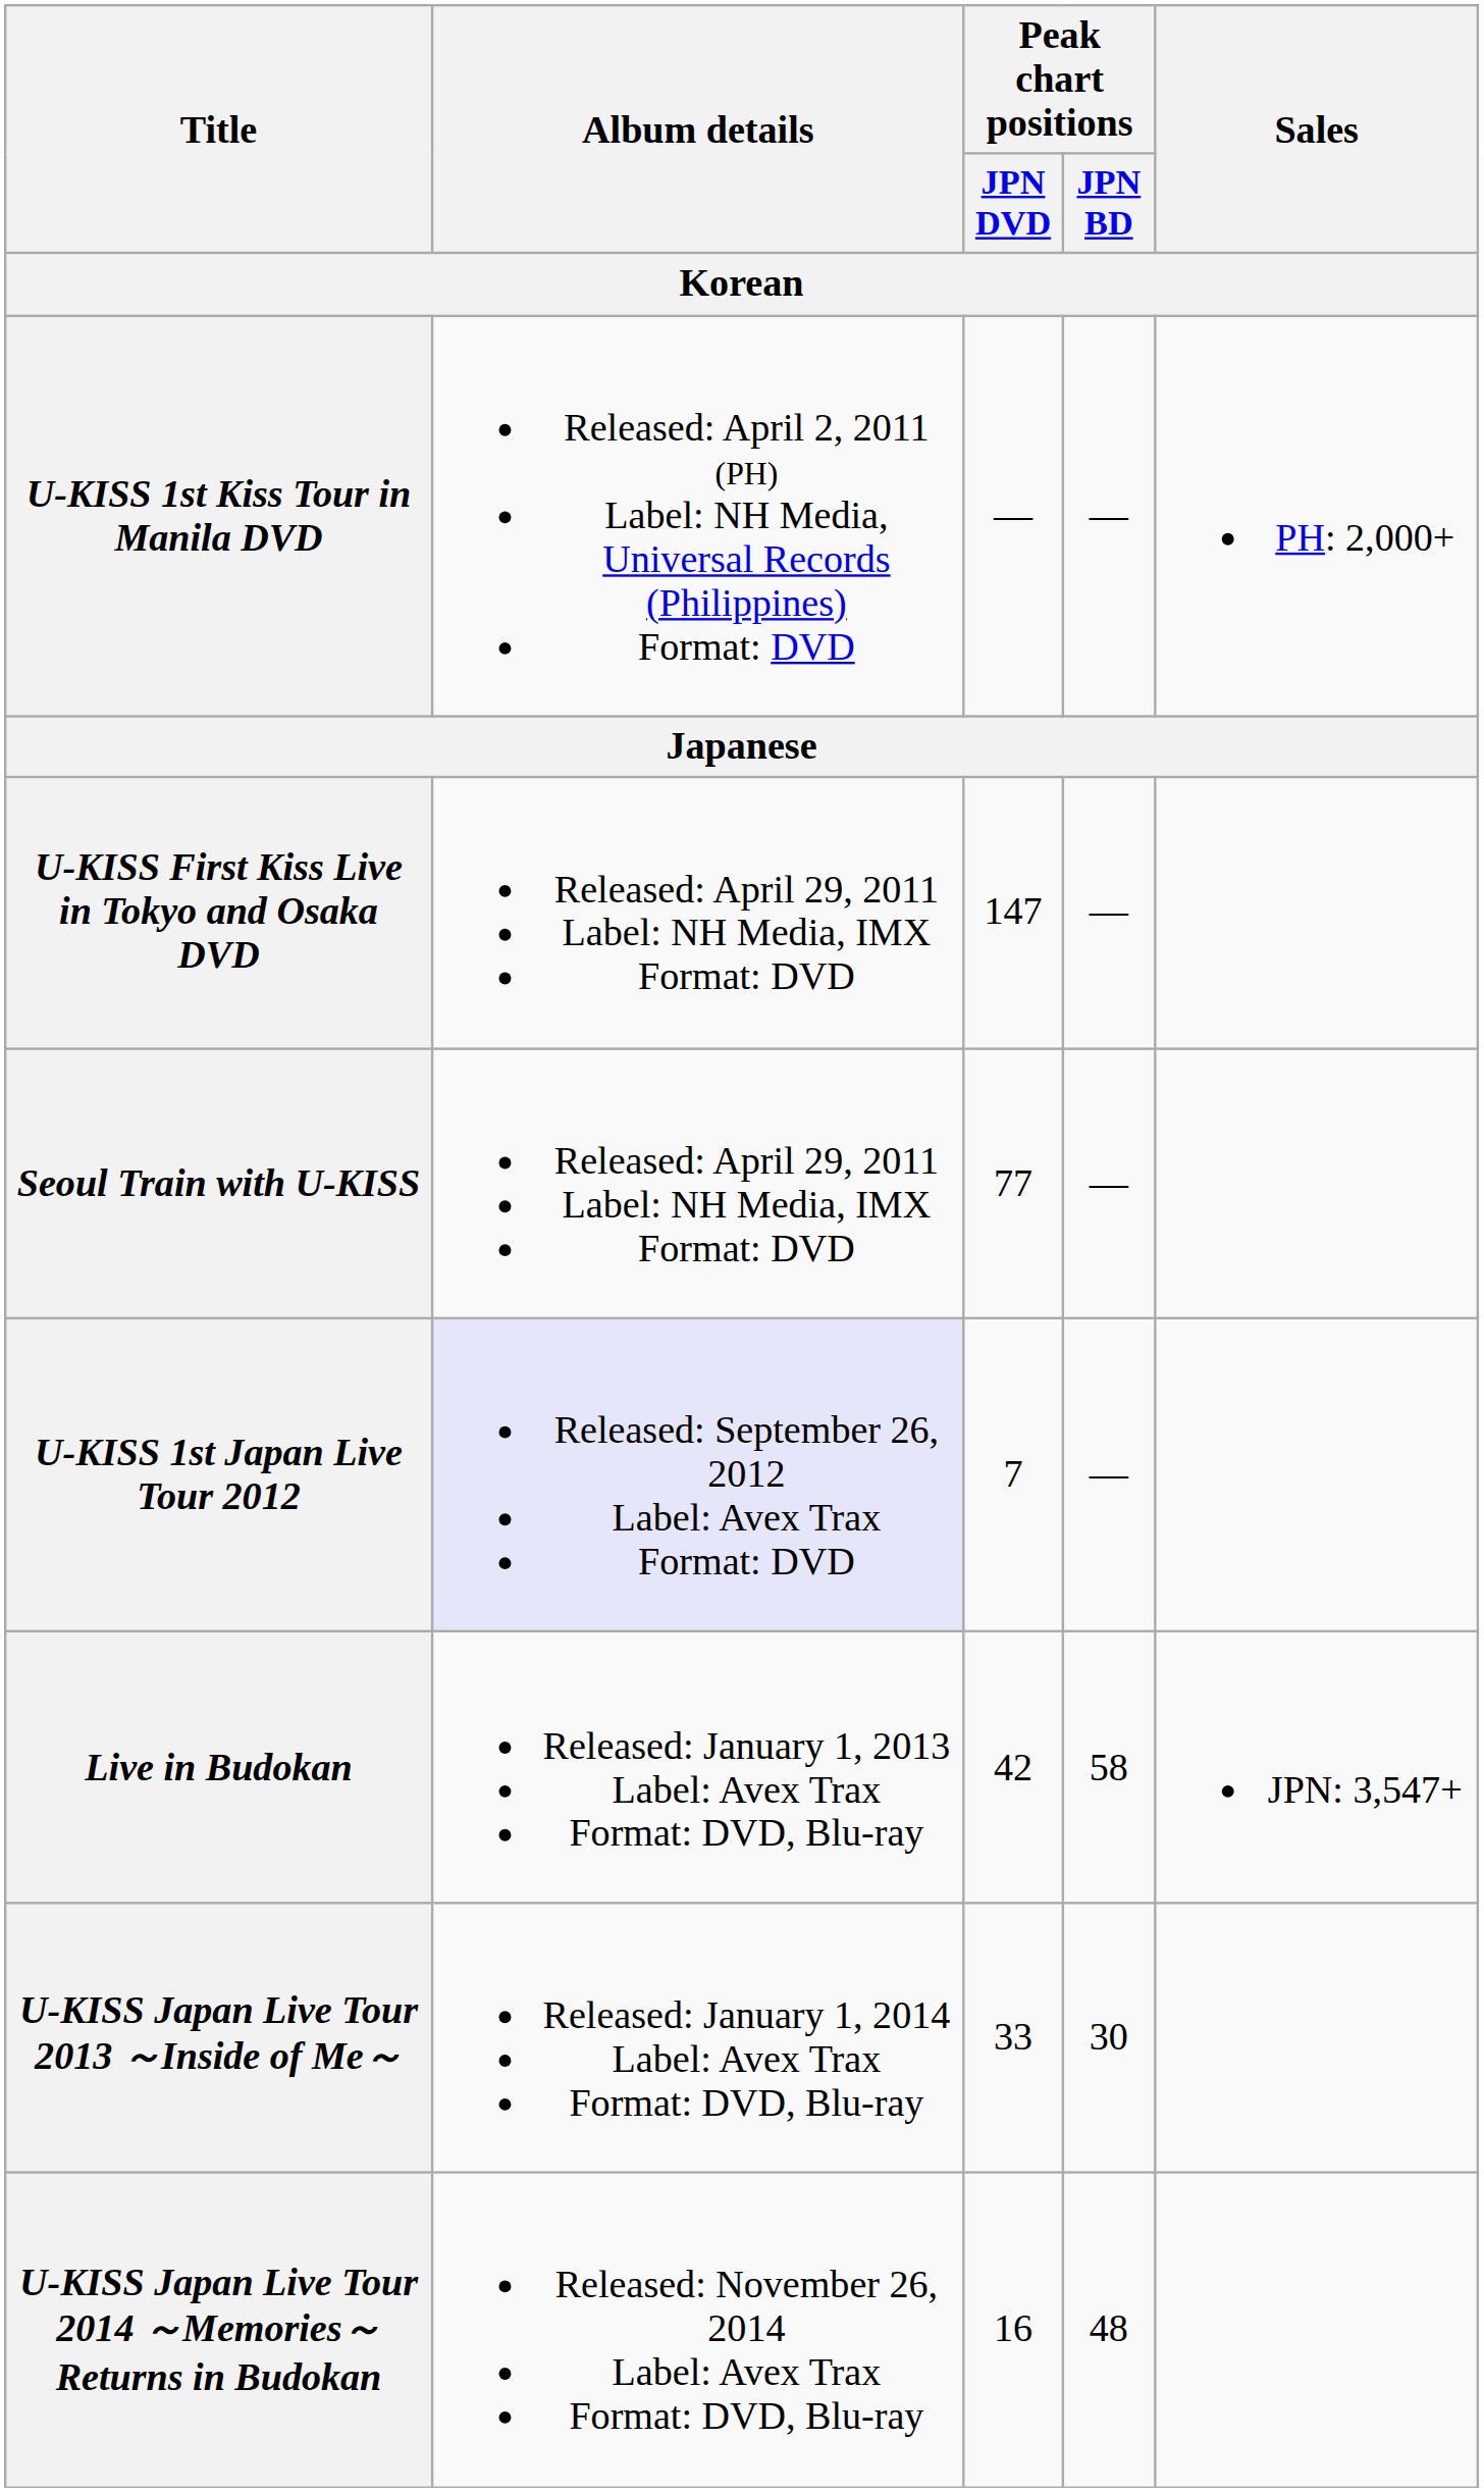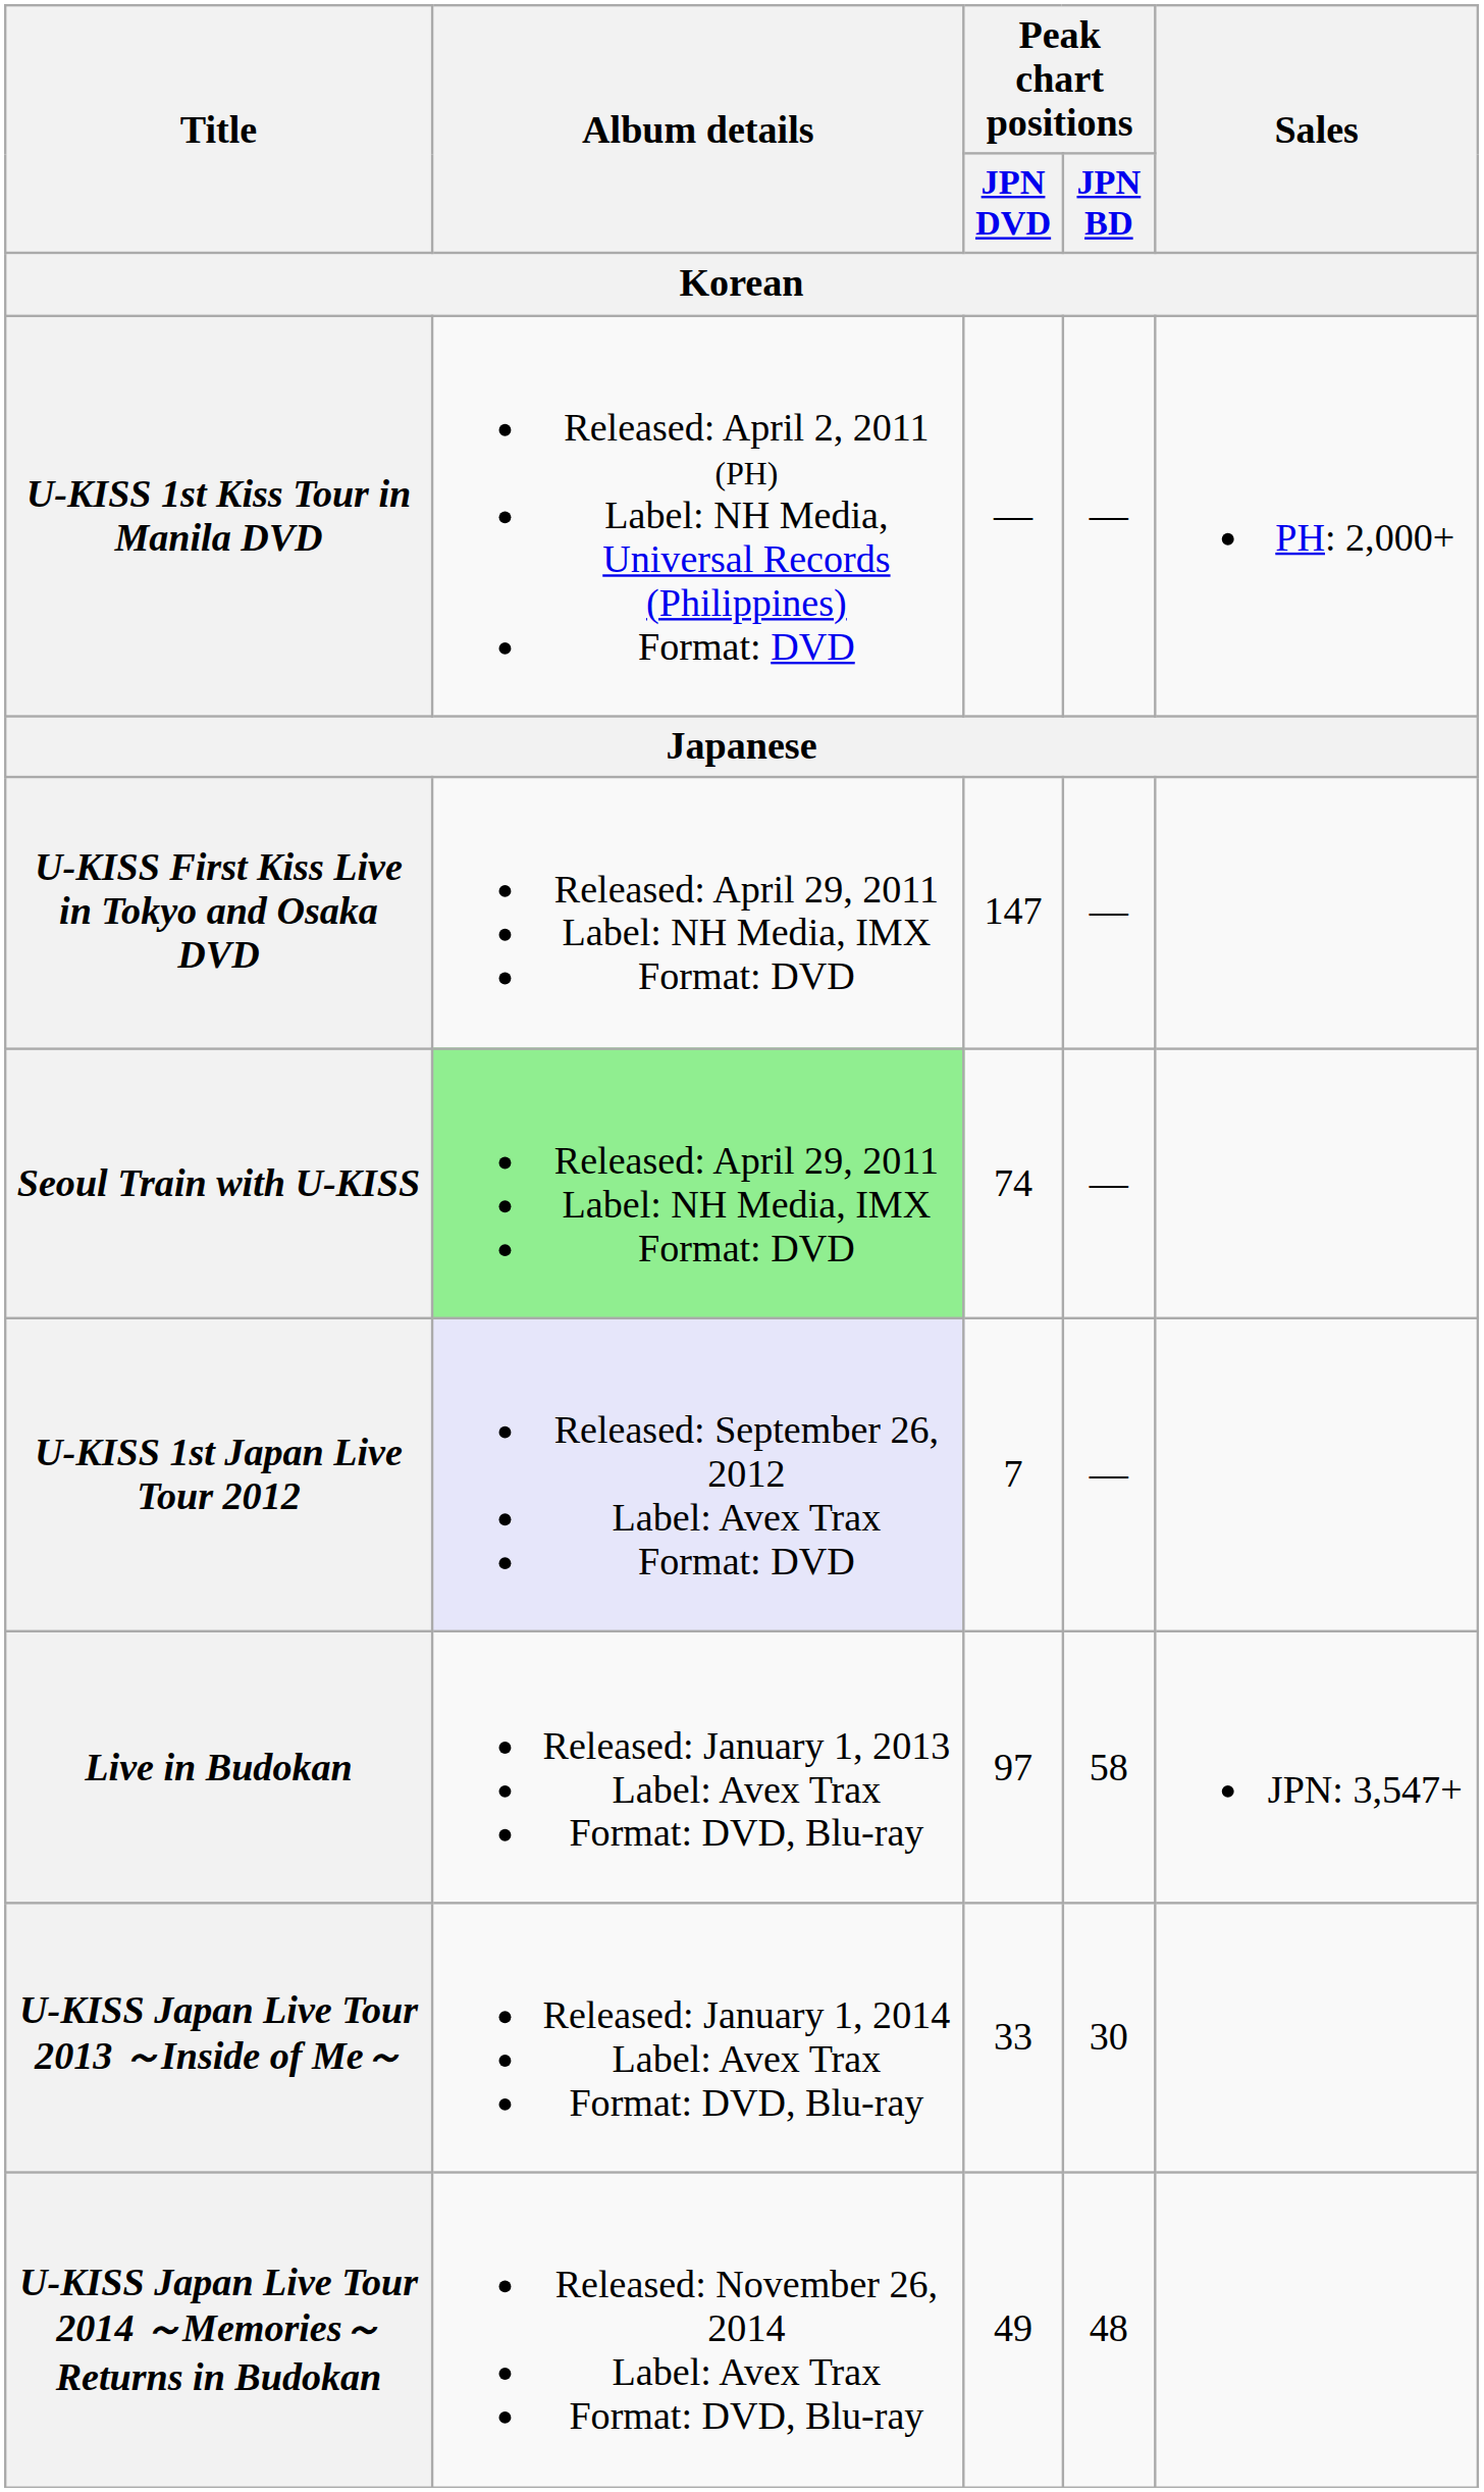Seoul Train with U-KISS | Album details: no background -> lightgreen background
Seoul Train with U-KISS | Peak chart positions / JPN DVD: 77 -> 74
Live in Budokan | Peak chart positions / JPN DVD: 42 -> 97
U-KISS Japan Live Tour 2014 ～Memories～ Returns in Budokan | Peak chart positions / JPN DVD: 16 -> 49
